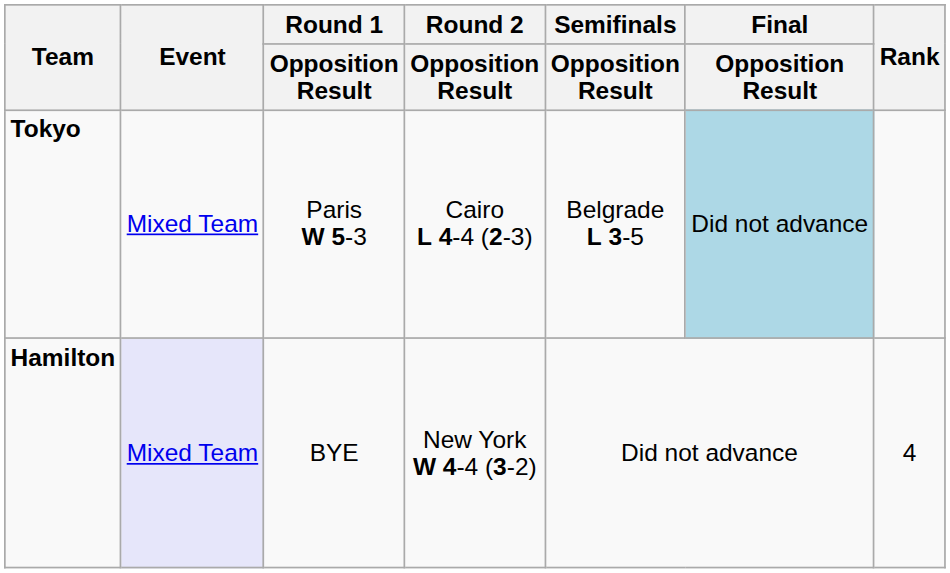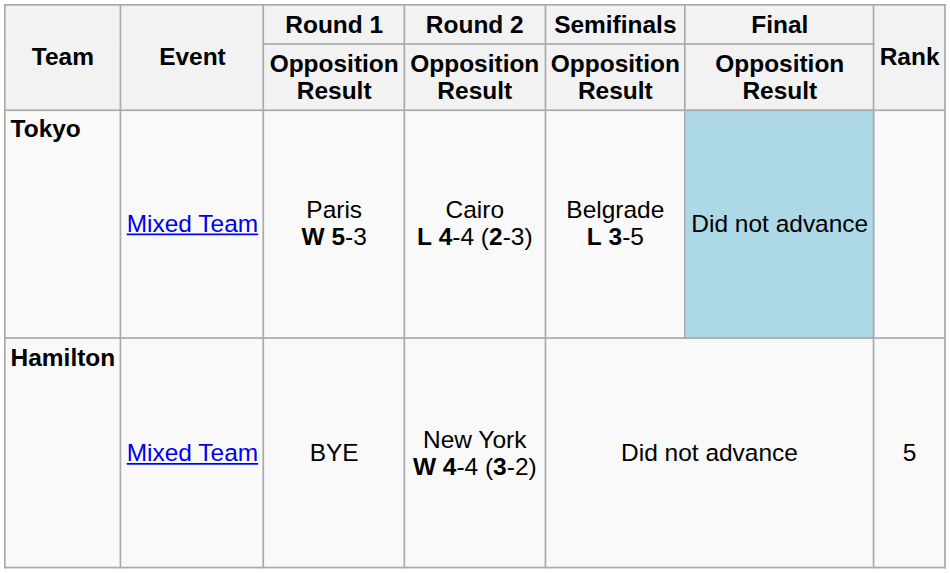Hamilton | Event: lavender background -> no background
Hamilton | Rank: 4 -> 5
